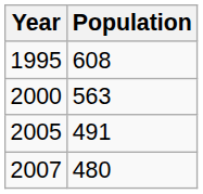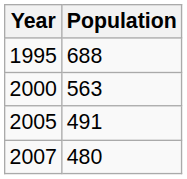1995 | Population: 608 -> 688
